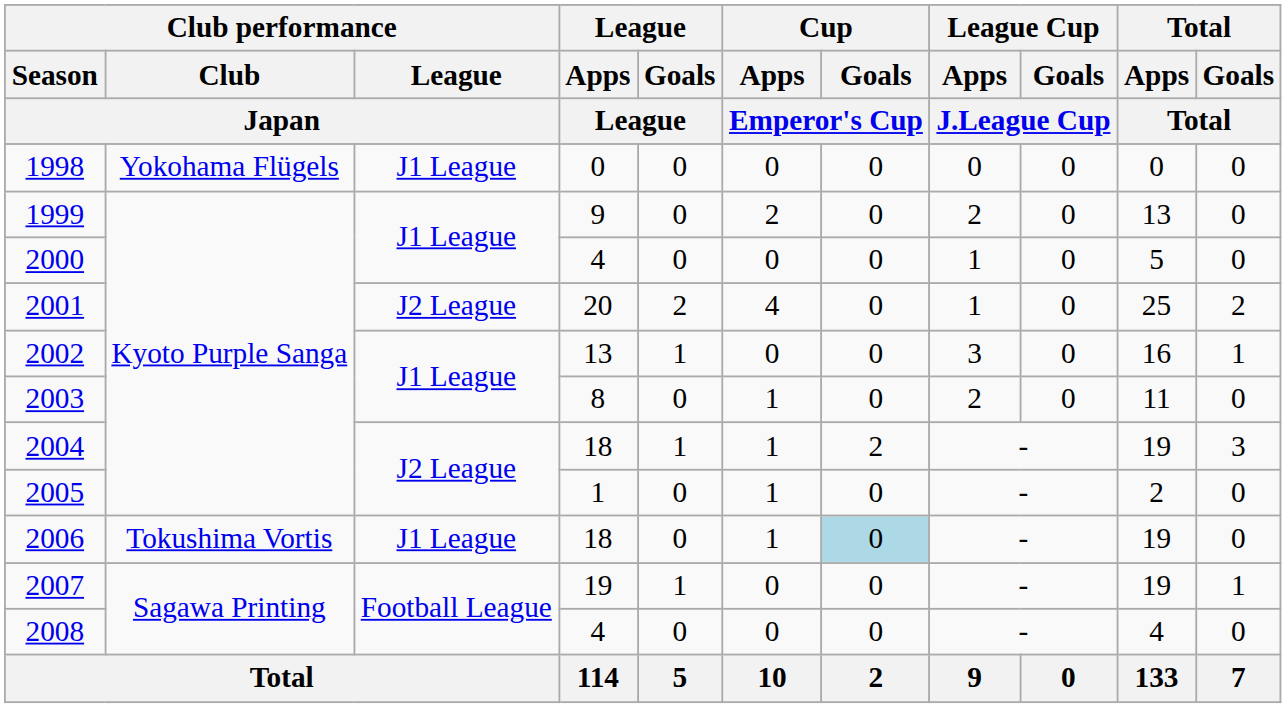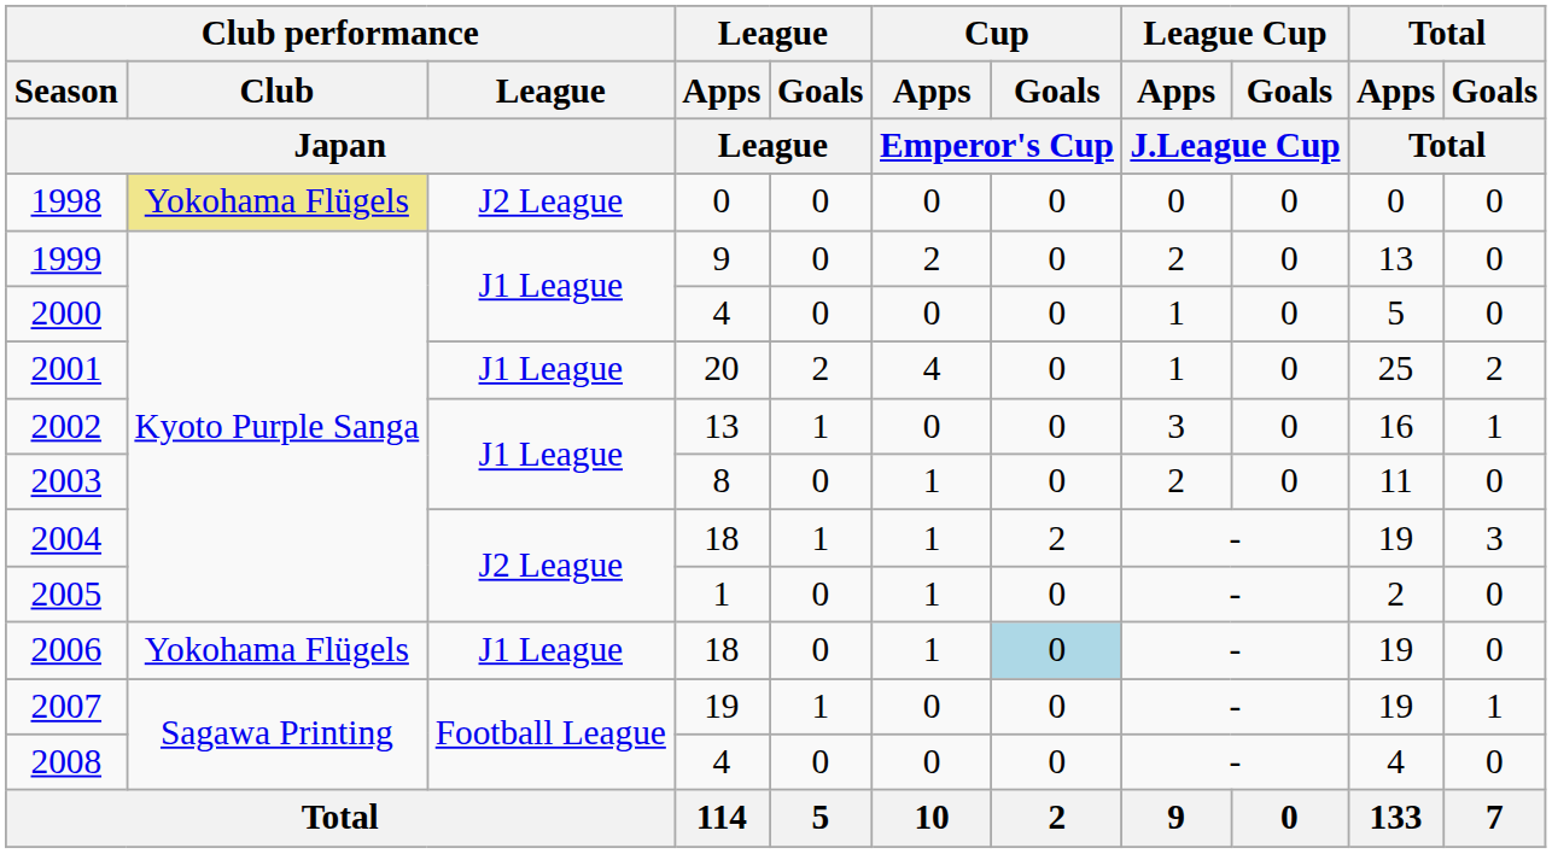1998 | Club performance / Club / Japan: no background -> khaki background
1998 | Club performance / League / Japan: J1 League -> J2 League
2001 | Club performance / League / Japan: J2 League -> J1 League
2006 | Club performance / Club / Japan: Tokushima Vortis -> Yokohama Flügels
